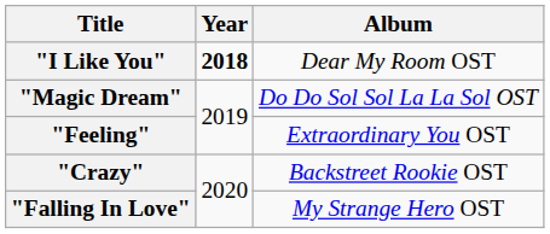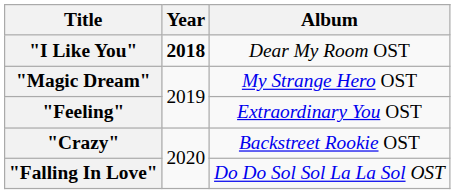"Magic Dream" | Album: Do Do Sol Sol La La Sol OST -> My Strange Hero OST
"Falling In Love" | Album: My Strange Hero OST -> Do Do Sol Sol La La Sol OST
